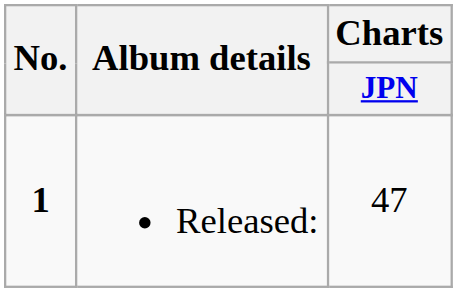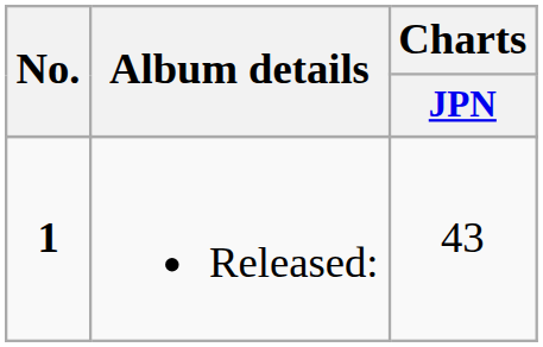Released: | Charts / JPN: 47 -> 43
